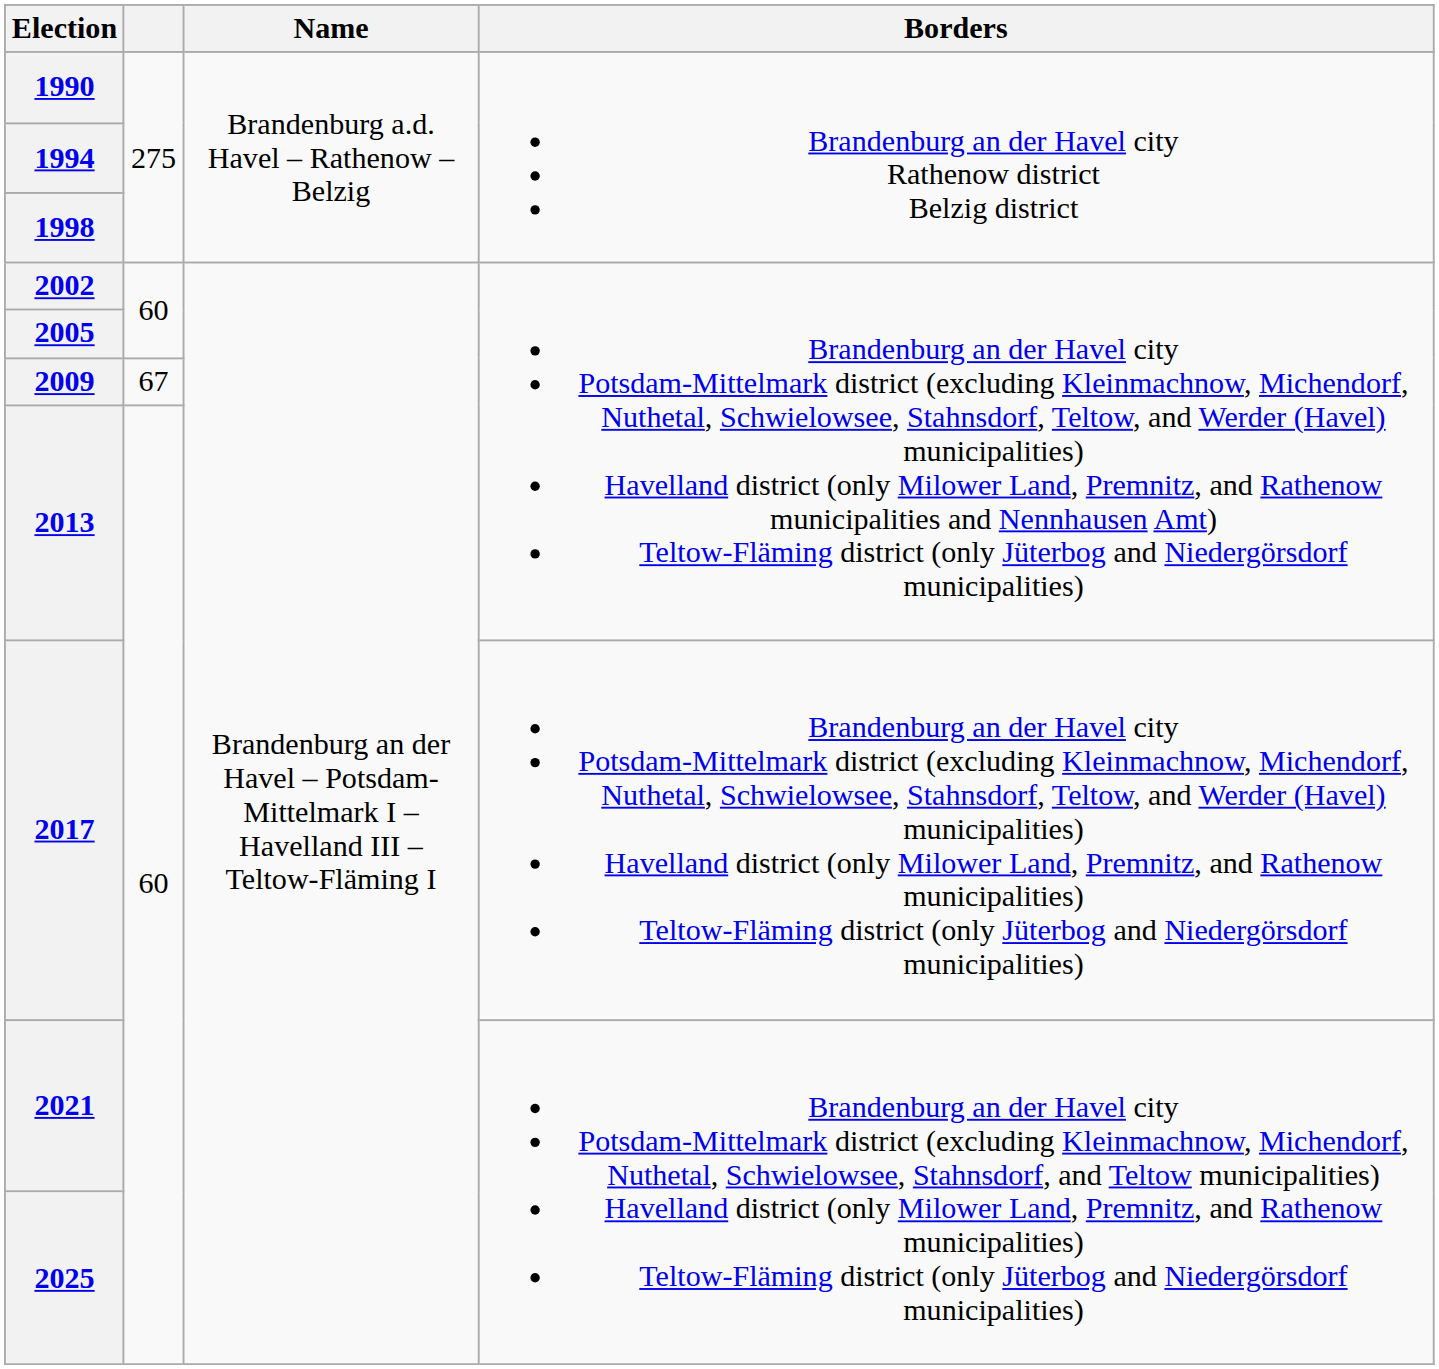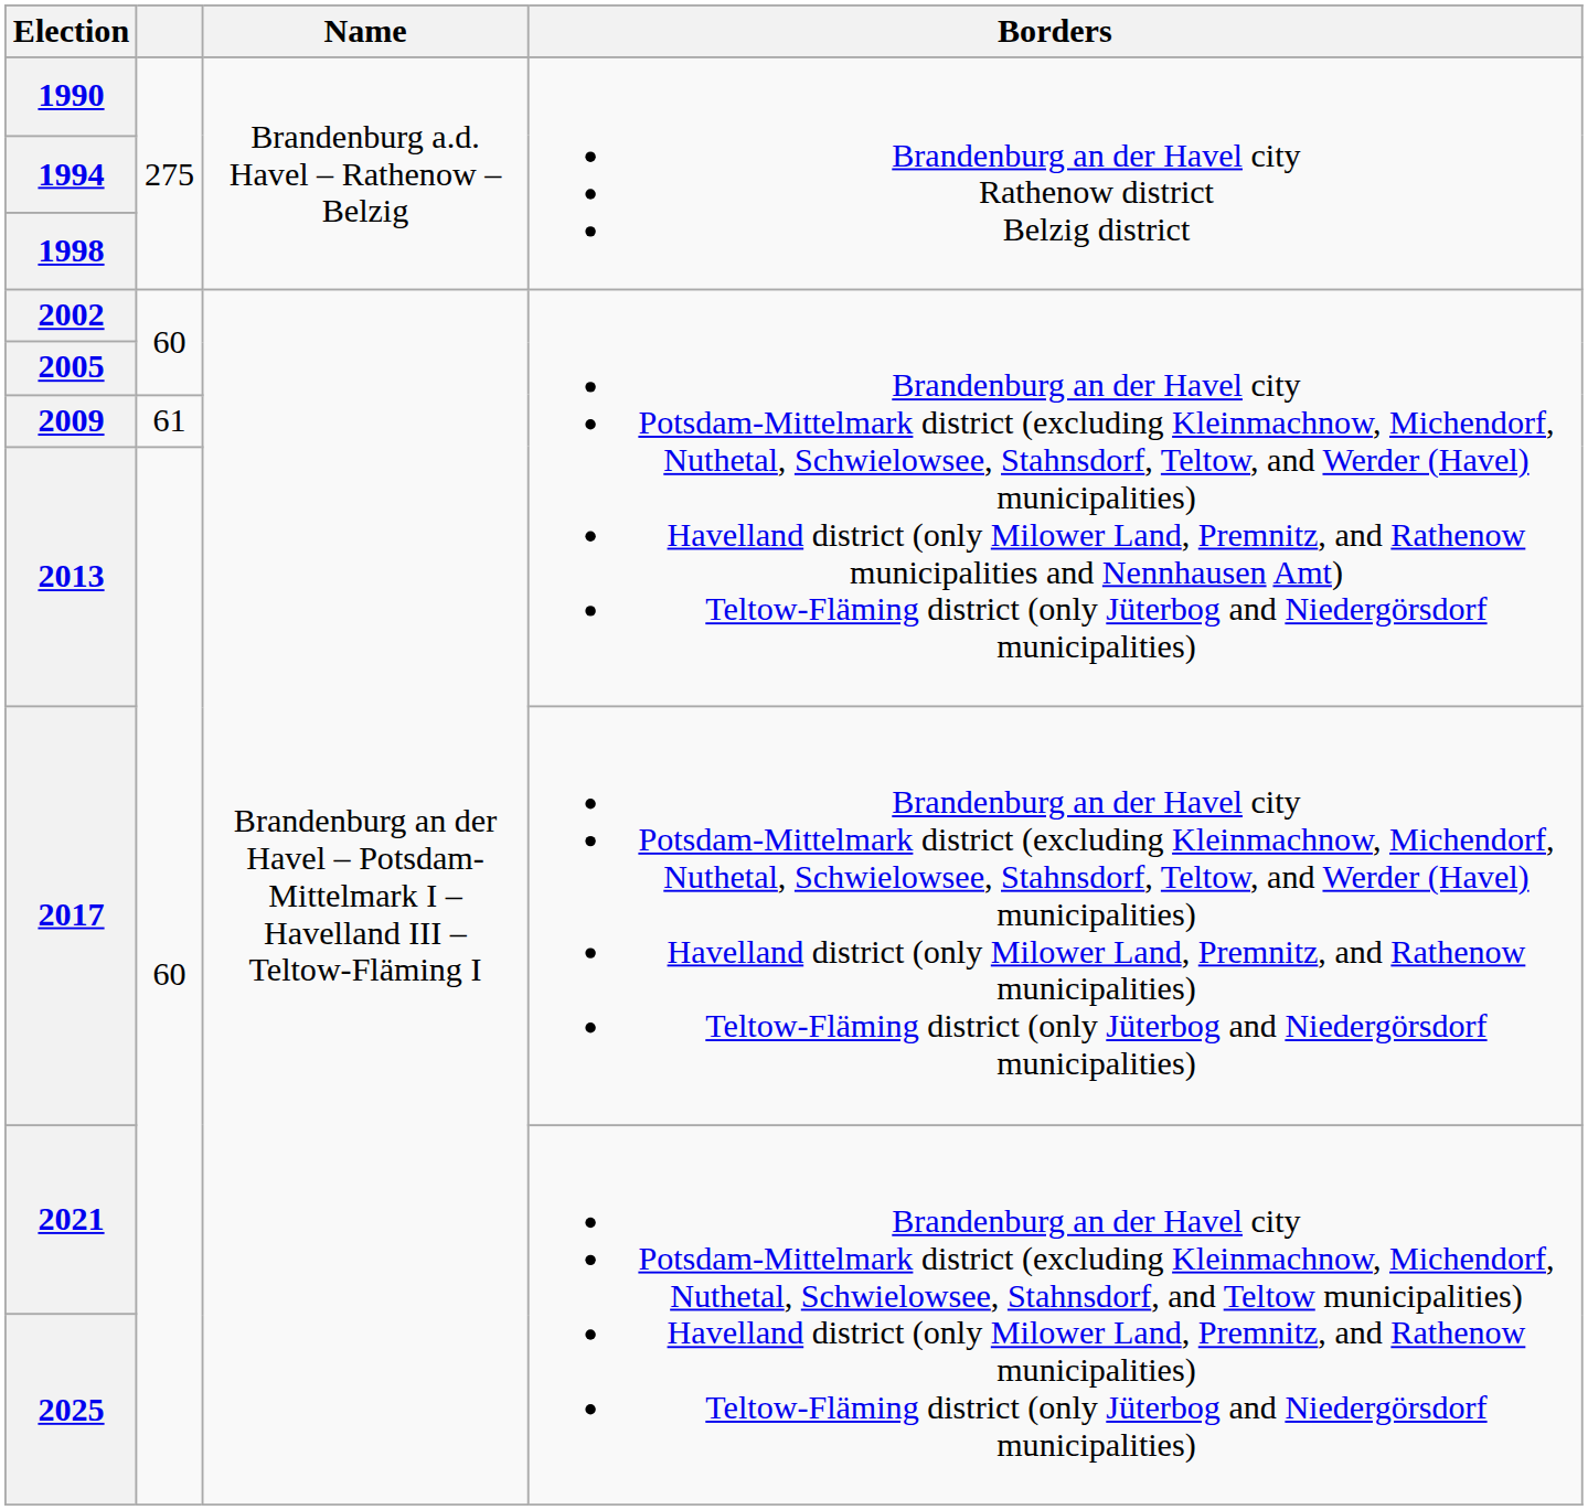2009 | column 2: 67 -> 61
